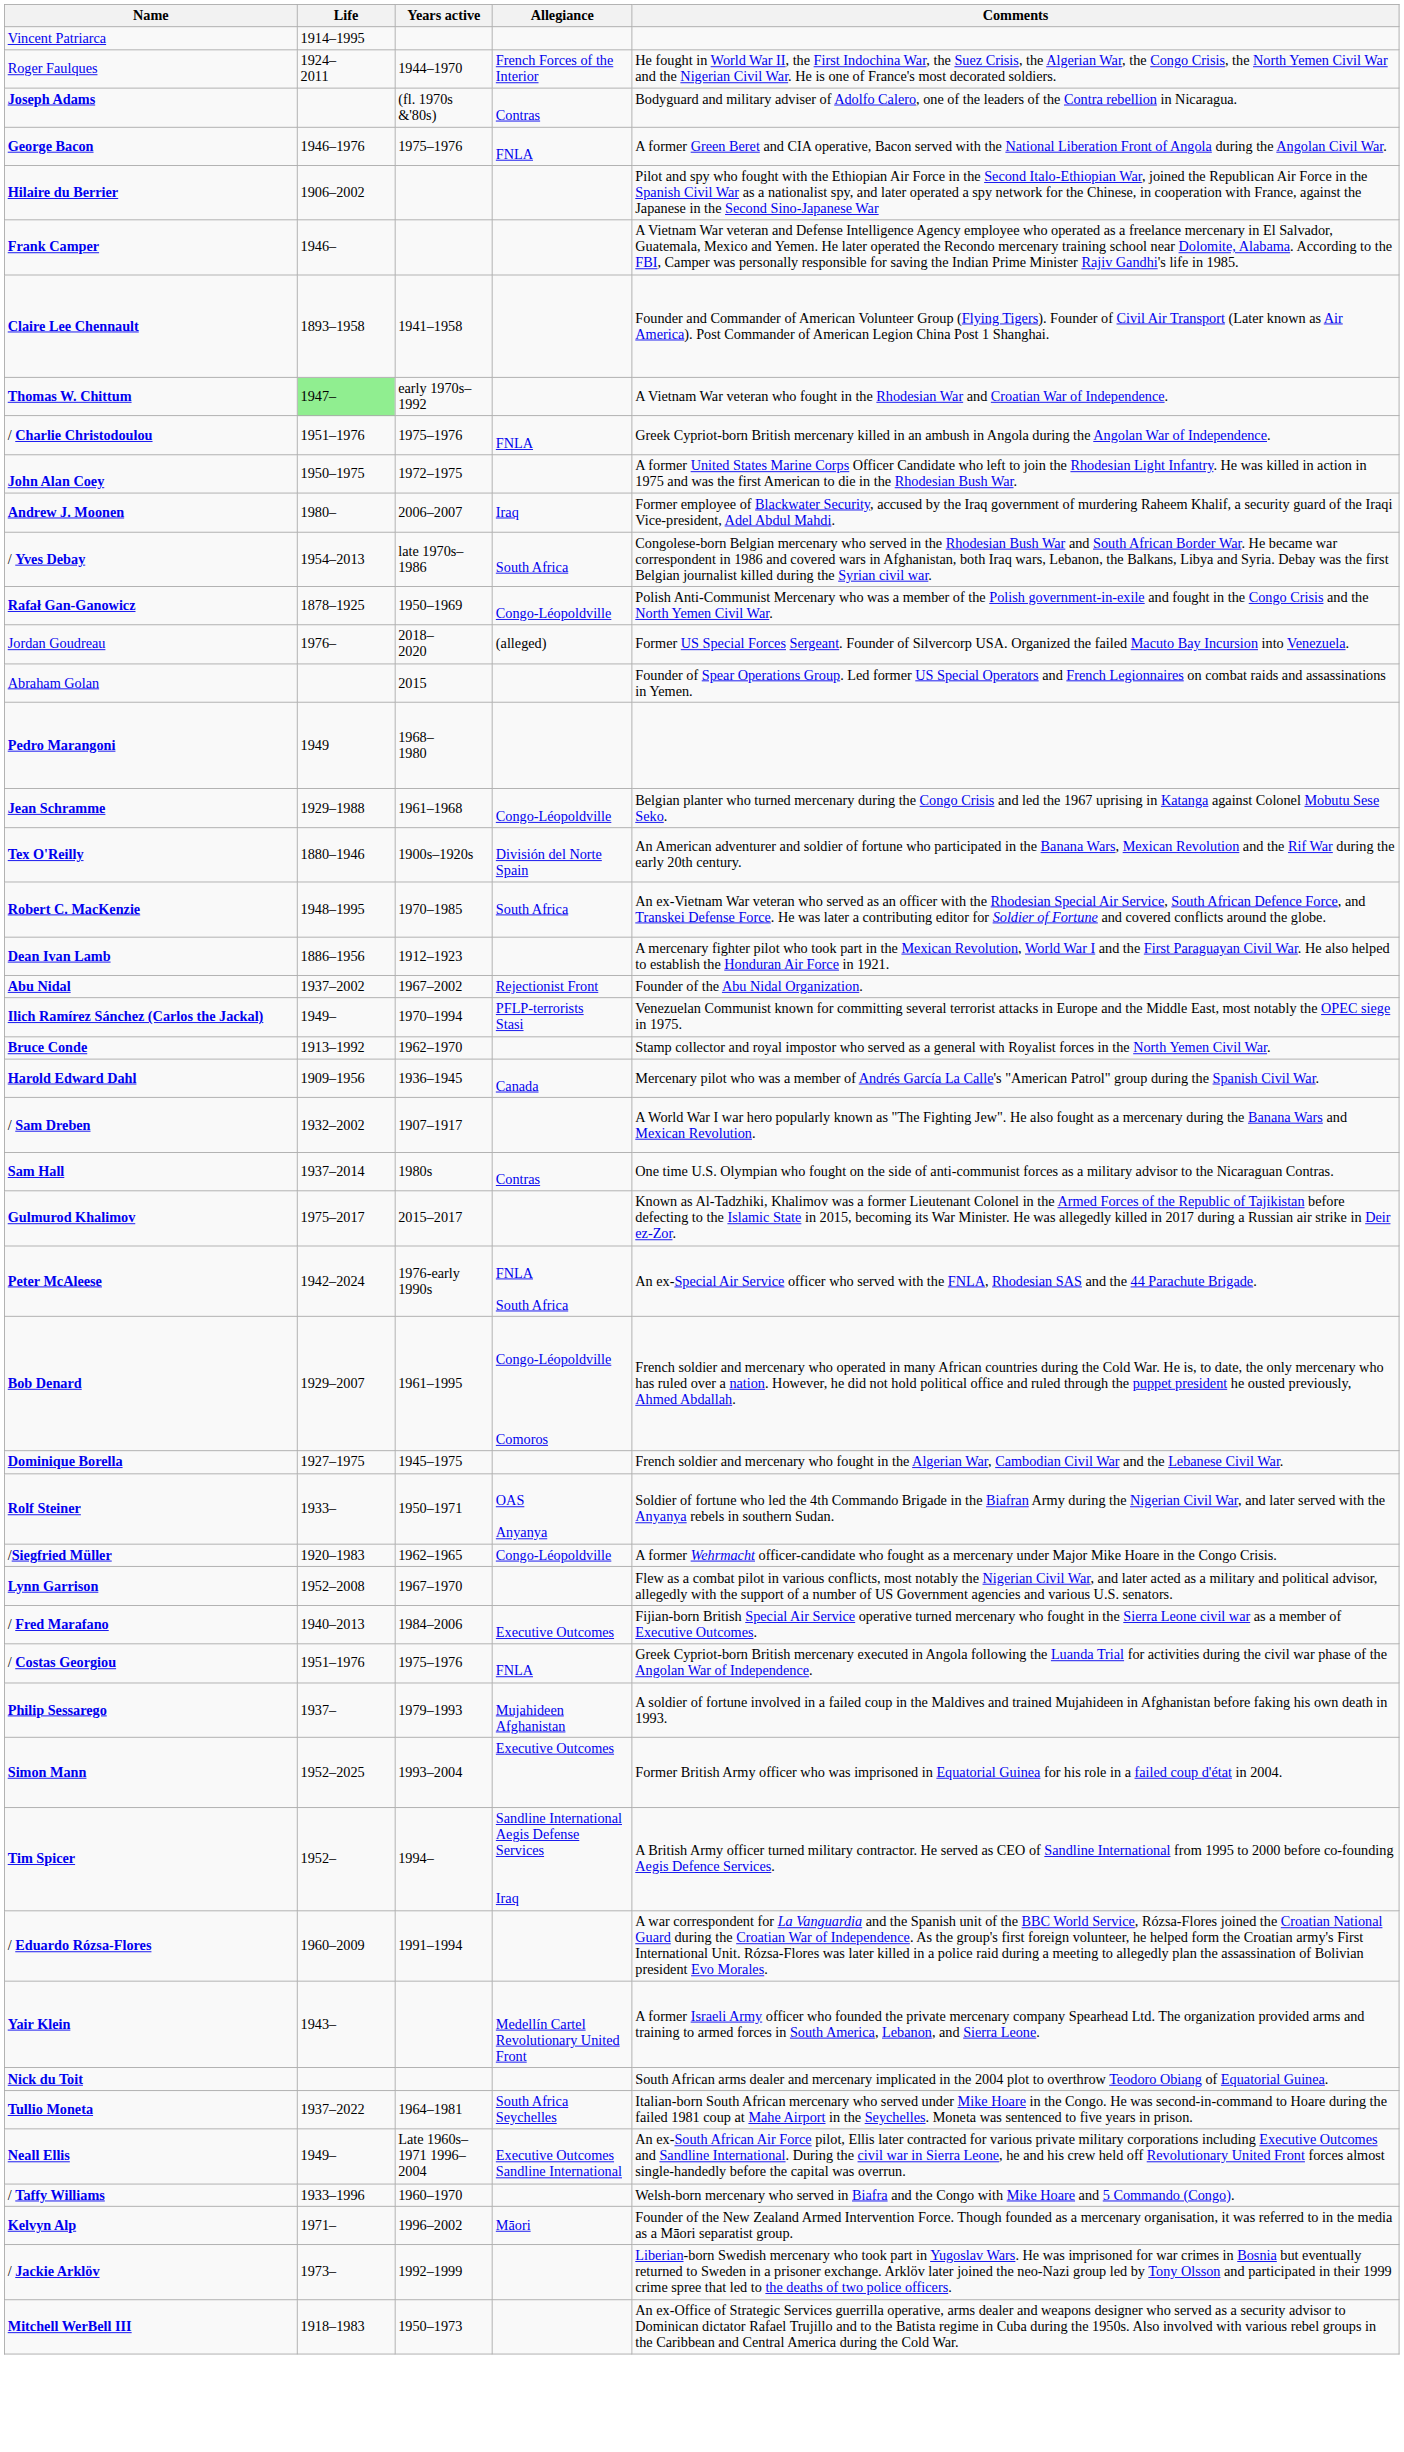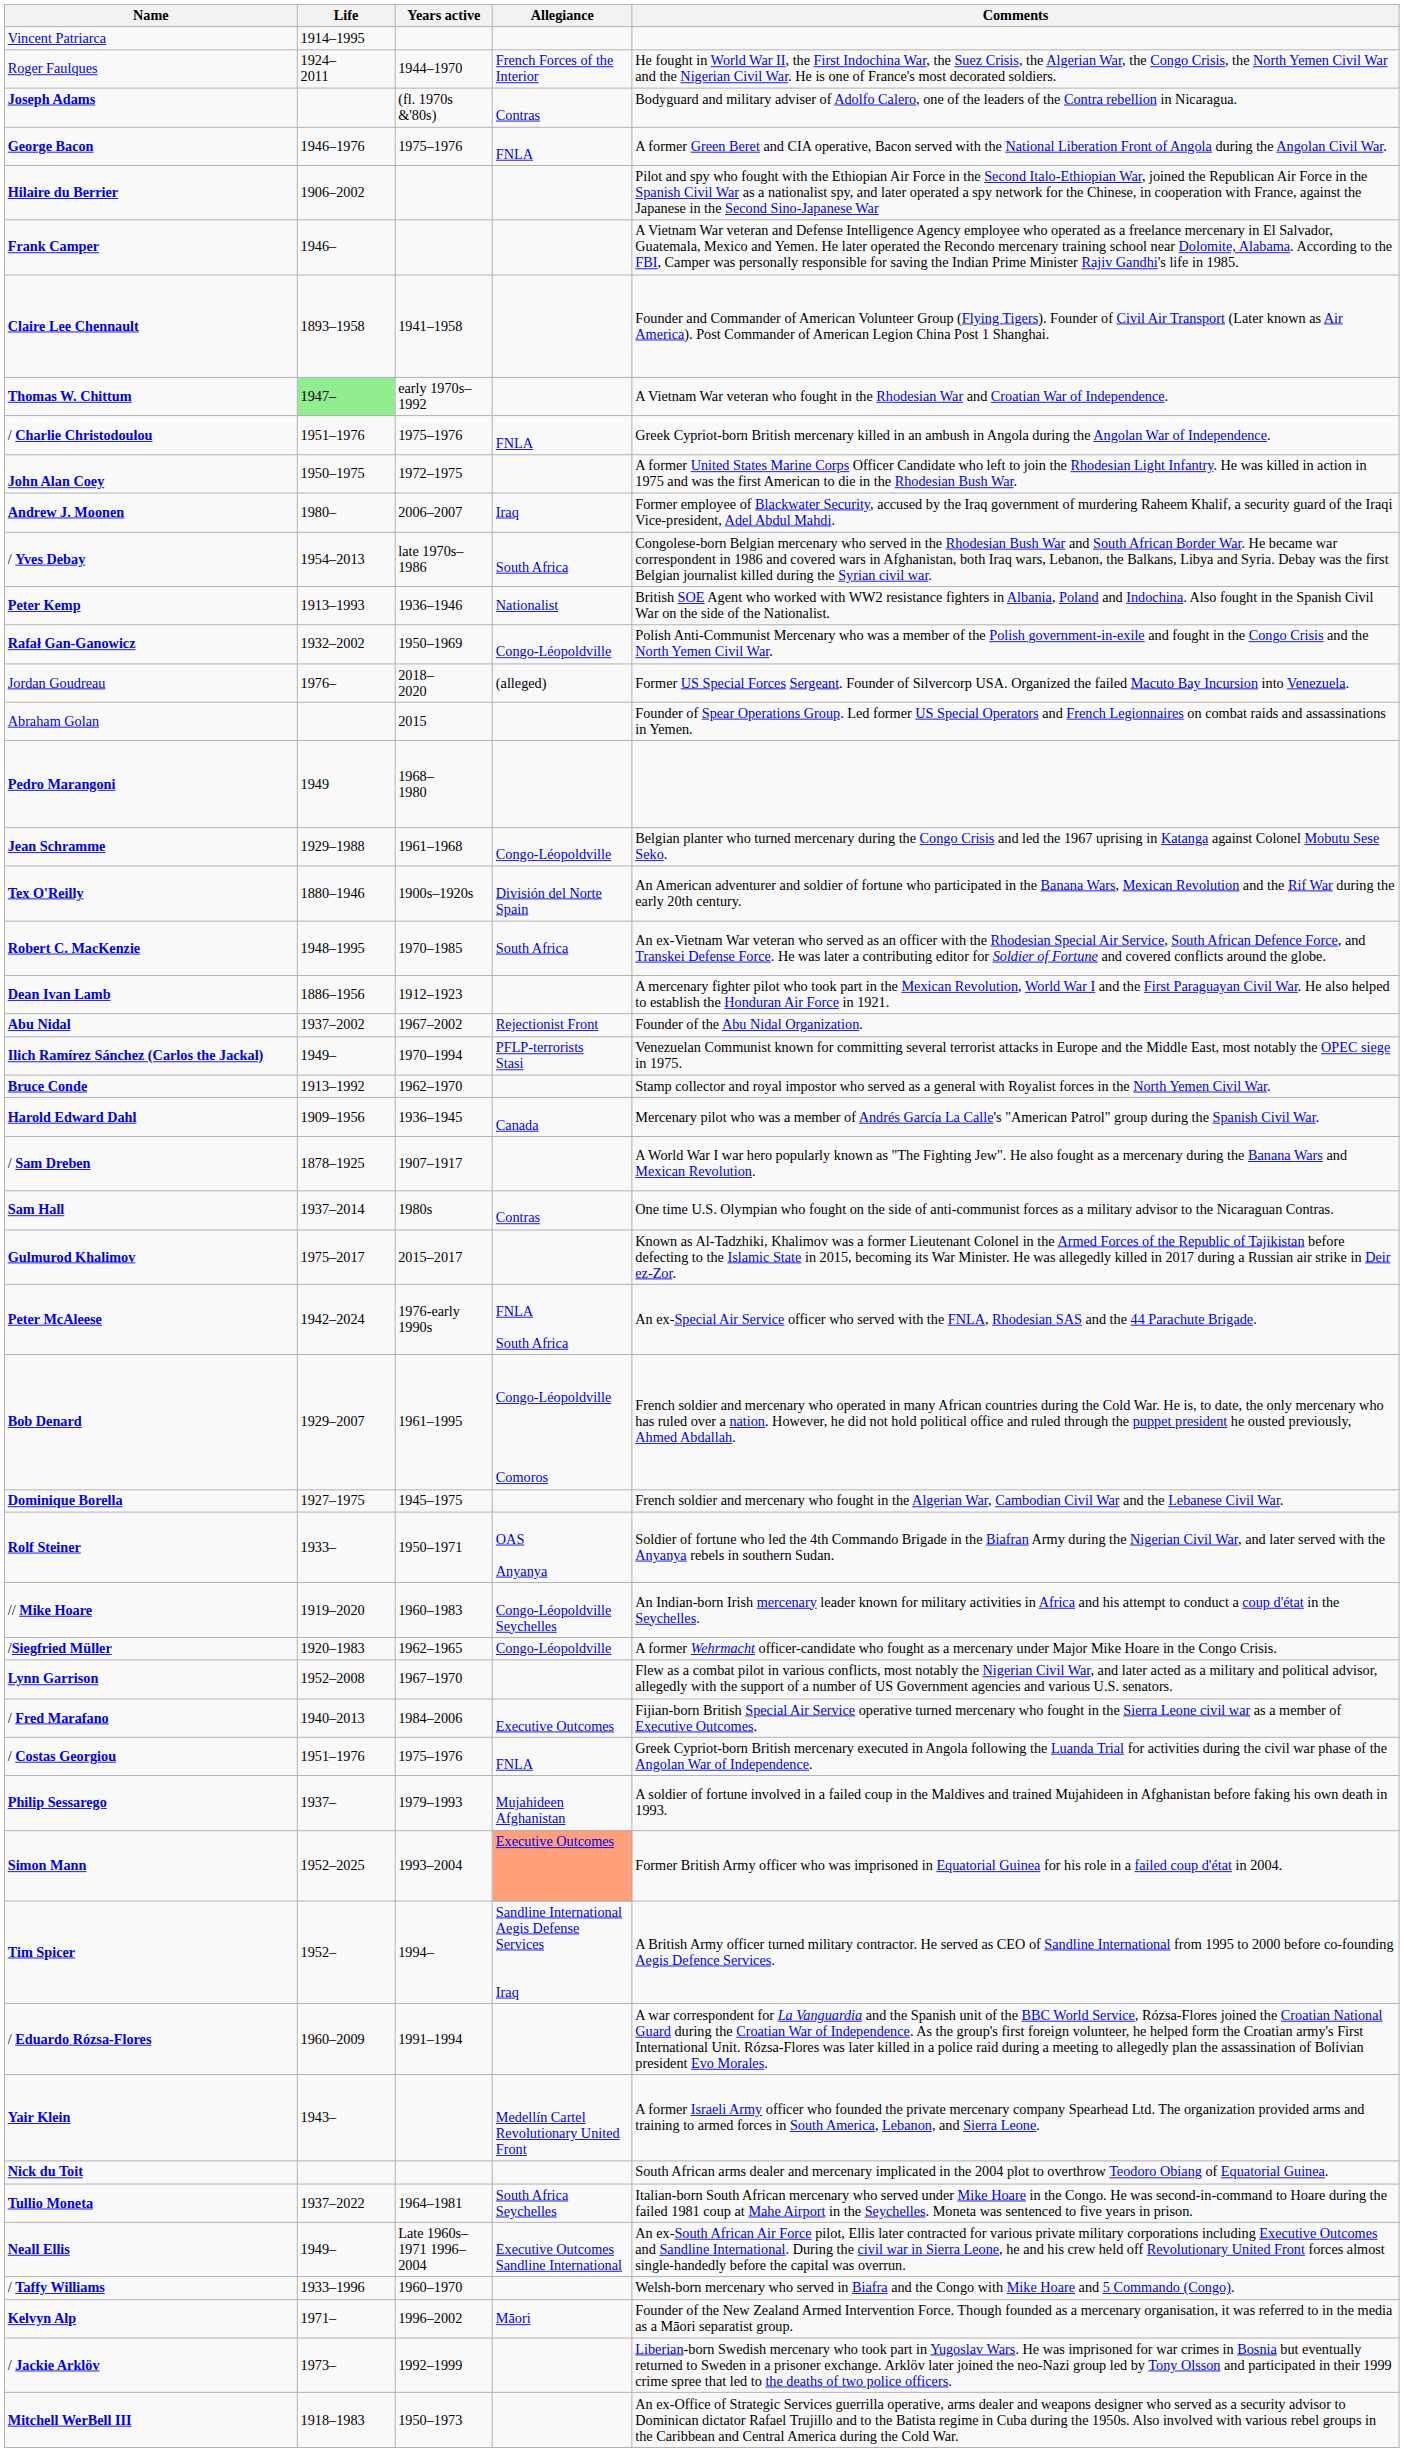+ row: Peter Kemp | 1913–1993 | 1936–1946 | Nationalist | British SOE Agent who worked with WW2 resistance fighters in Albania, Poland and Indochina. Also fought in the Spanish Civil War on the side of the Nationalist.
Rafał Gan-Ganowicz | Life: 1878–1925 -> 1932–2002
/ Sam Dreben | Life: 1932–2002 -> 1878–1925
+ row: // Mike Hoare | 1919–2020 | 1960–1983 | Congo-Léopoldville Seychelles | An Indian-born Irish mercenary leader known for military activities in Africa and his attempt to conduct a coup d'état in the Seychelles.
Simon Mann | Allegiance: no background -> lightsalmon background
